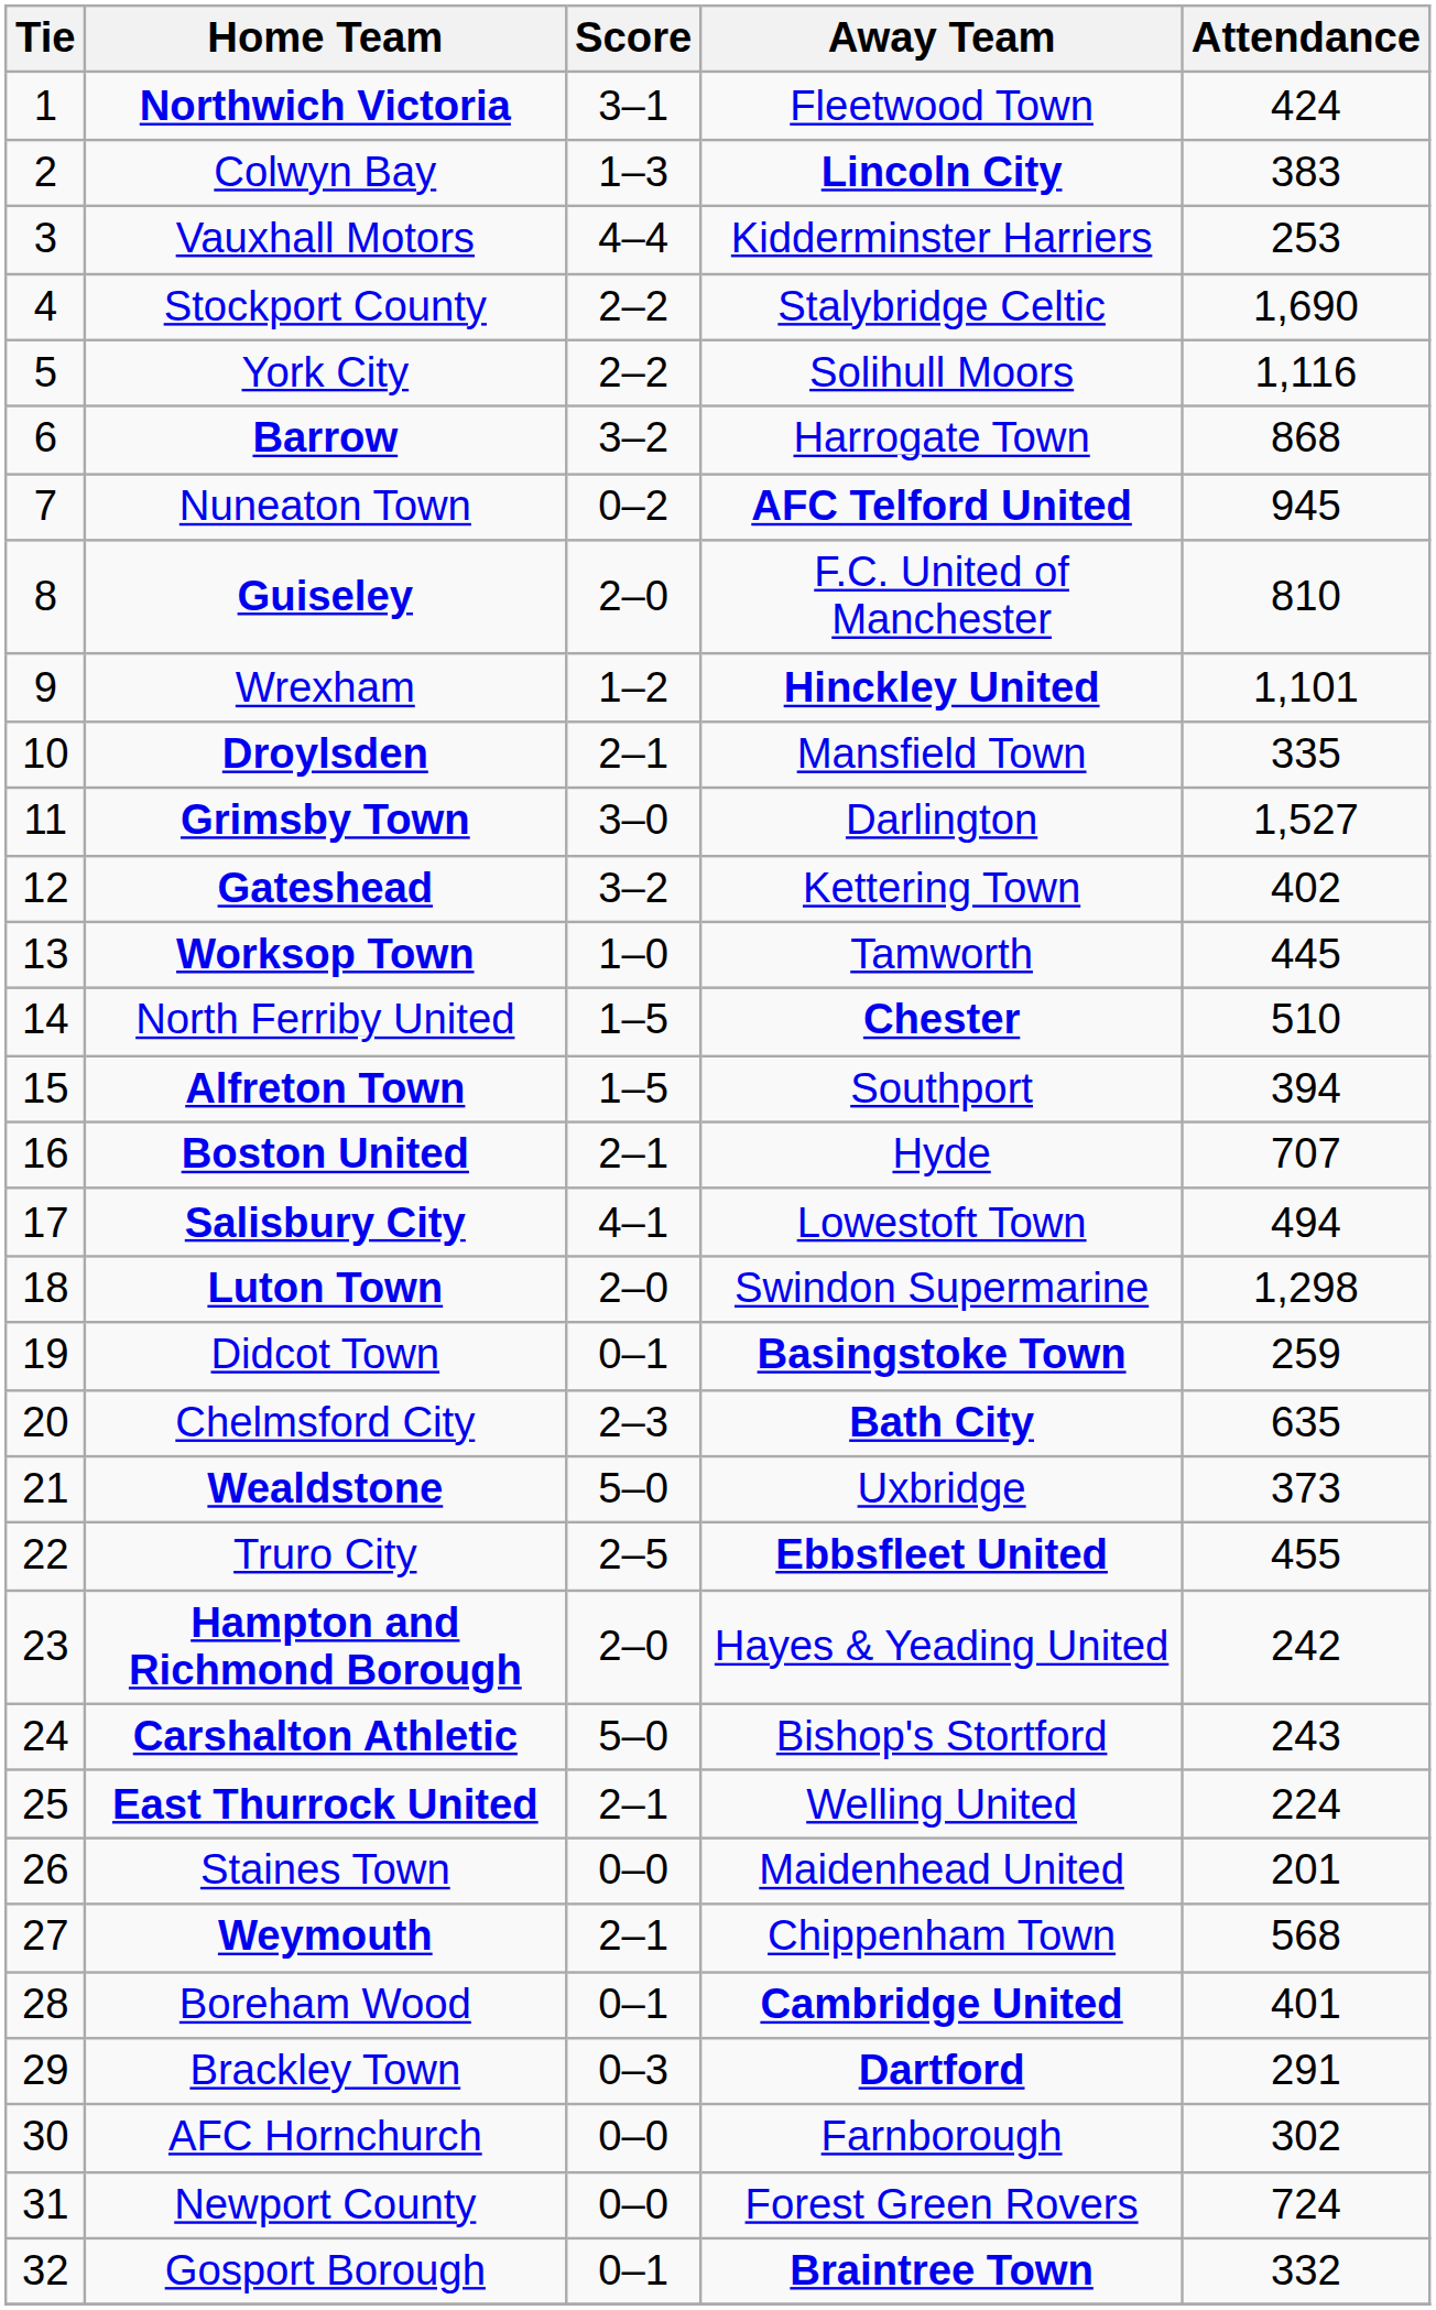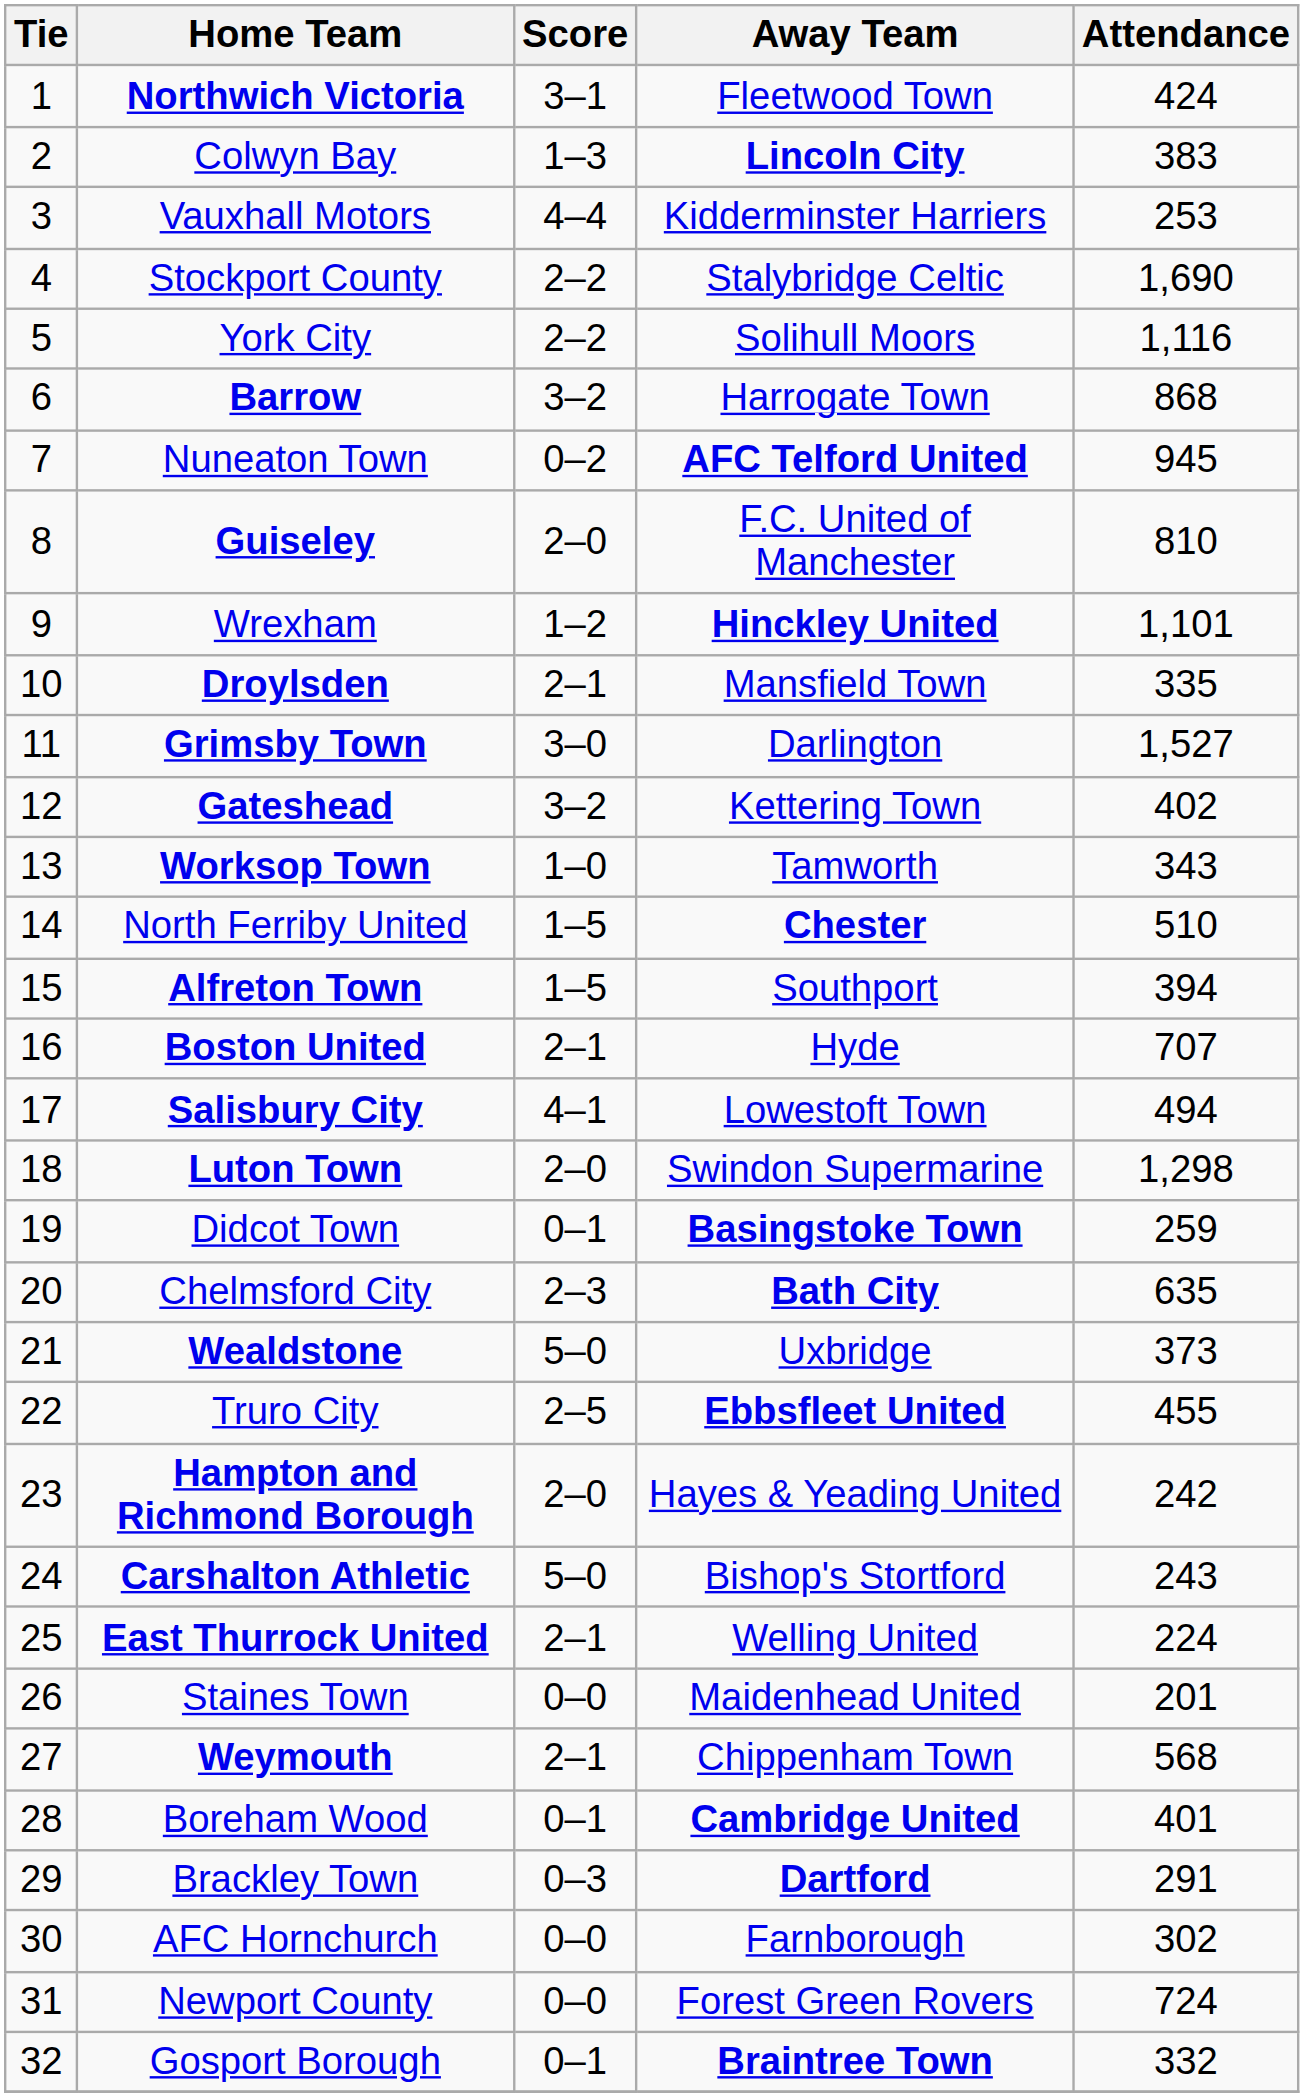Worksop Town | Attendance: 445 -> 343
